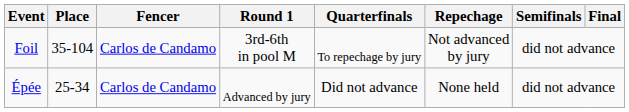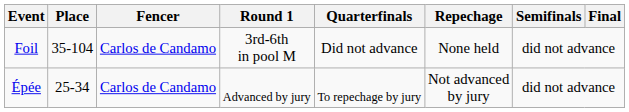Foil | Quarterfinals: To repechage by jury -> Did not advance
Foil | Repechage: Not advanced by jury -> None held
Épée | Quarterfinals: Did not advance -> To repechage by jury
Épée | Repechage: None held -> Not advanced by jury
